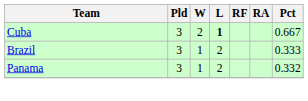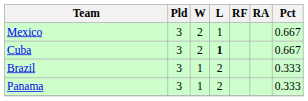+ row: Mexico | 3 | 2 | 1 | 0.667
Panama | Pct: 0.332 -> 0.333
